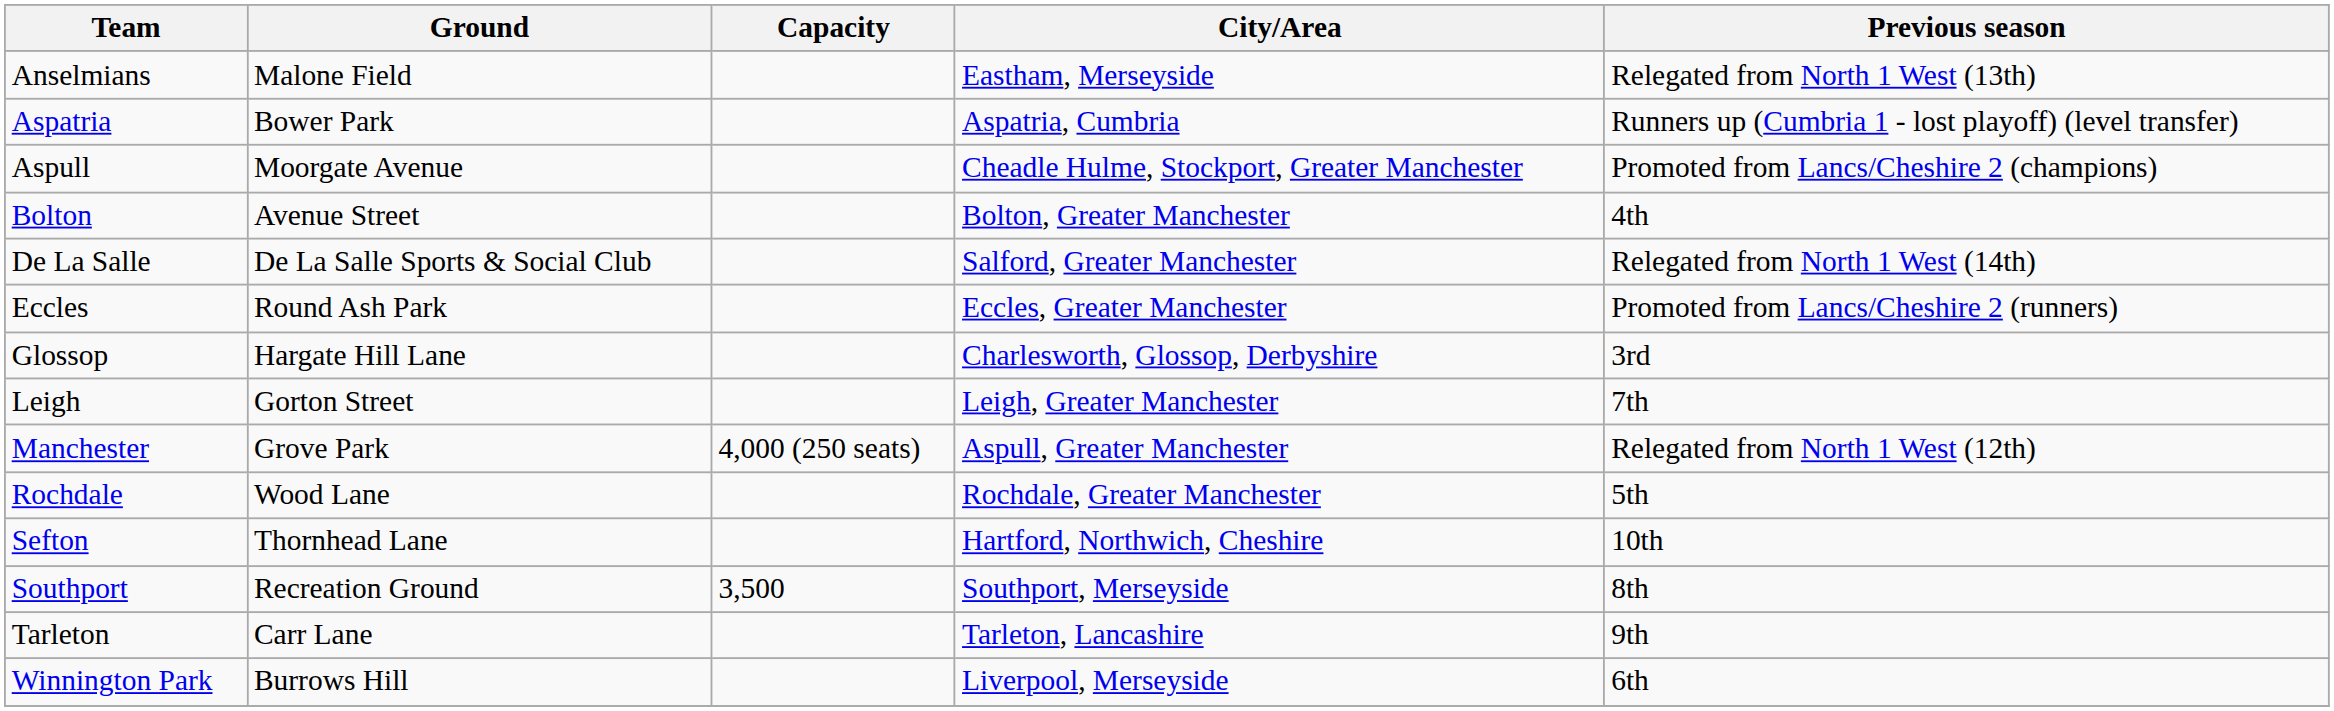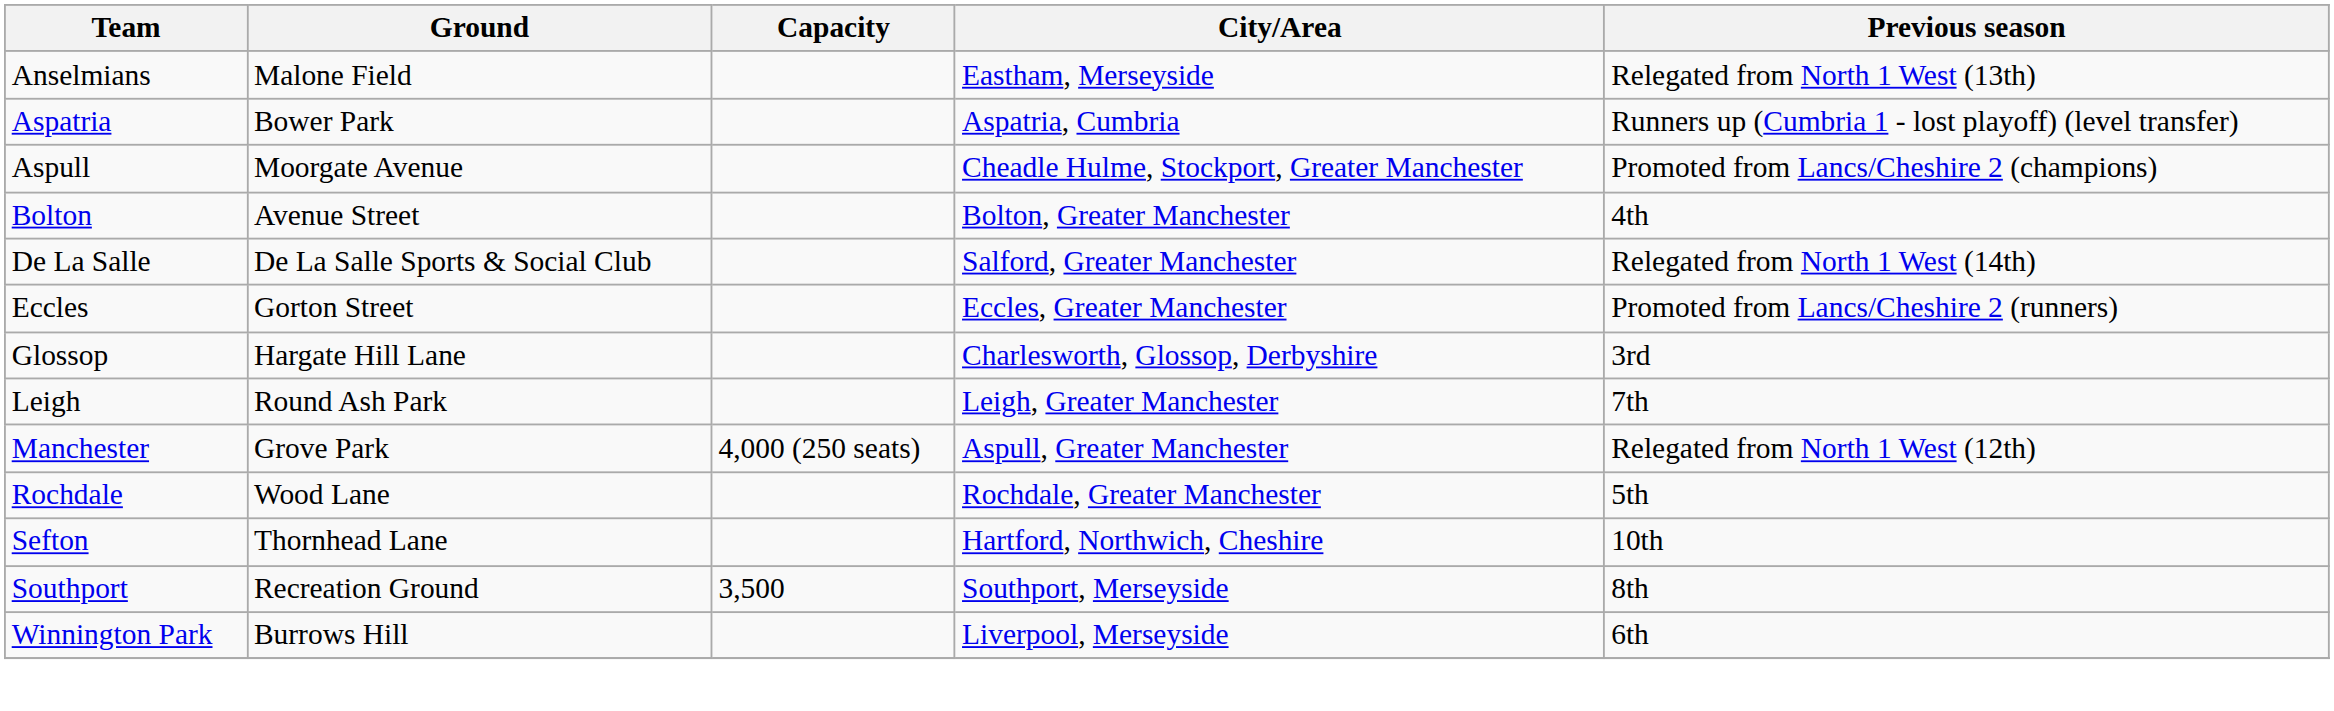Eccles | Ground: Round Ash Park -> Gorton Street
Leigh | Ground: Gorton Street -> Round Ash Park
- row: Tarleton | Carr Lane | Tarleton, Lancashire | 9th
